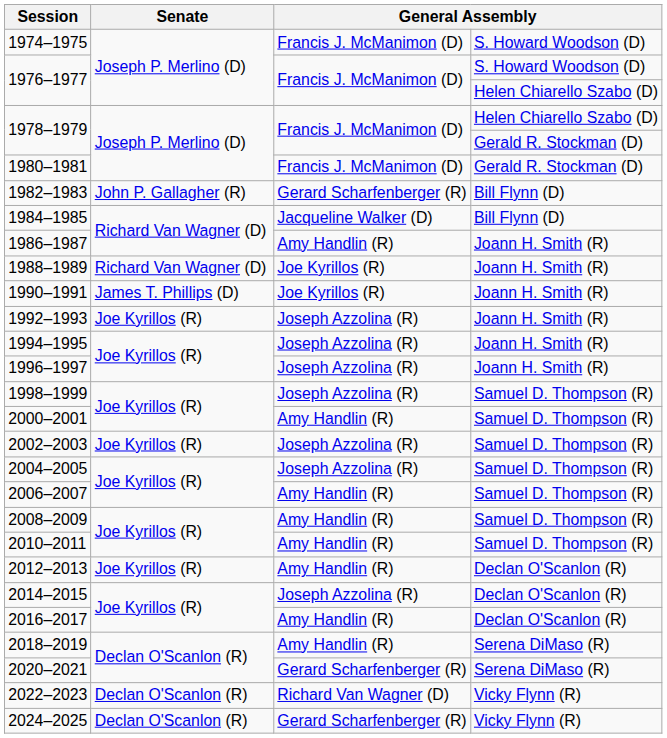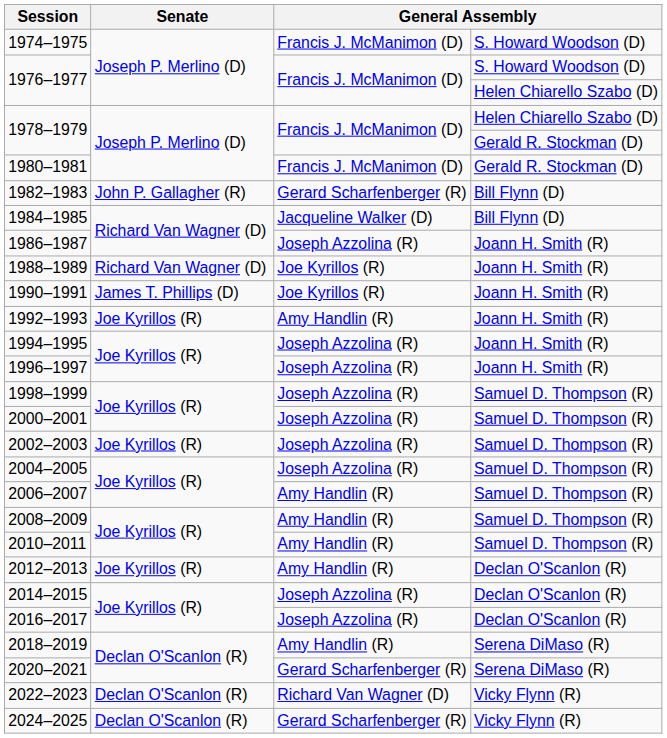1986–1987 | column 3: Amy Handlin (R) -> Joseph Azzolina (R)
1992–1993 | column 3: Joseph Azzolina (R) -> Amy Handlin (R)
2000–2001 | column 3: Amy Handlin (R) -> Joseph Azzolina (R)
2016–2017 | column 3: Amy Handlin (R) -> Joseph Azzolina (R)
